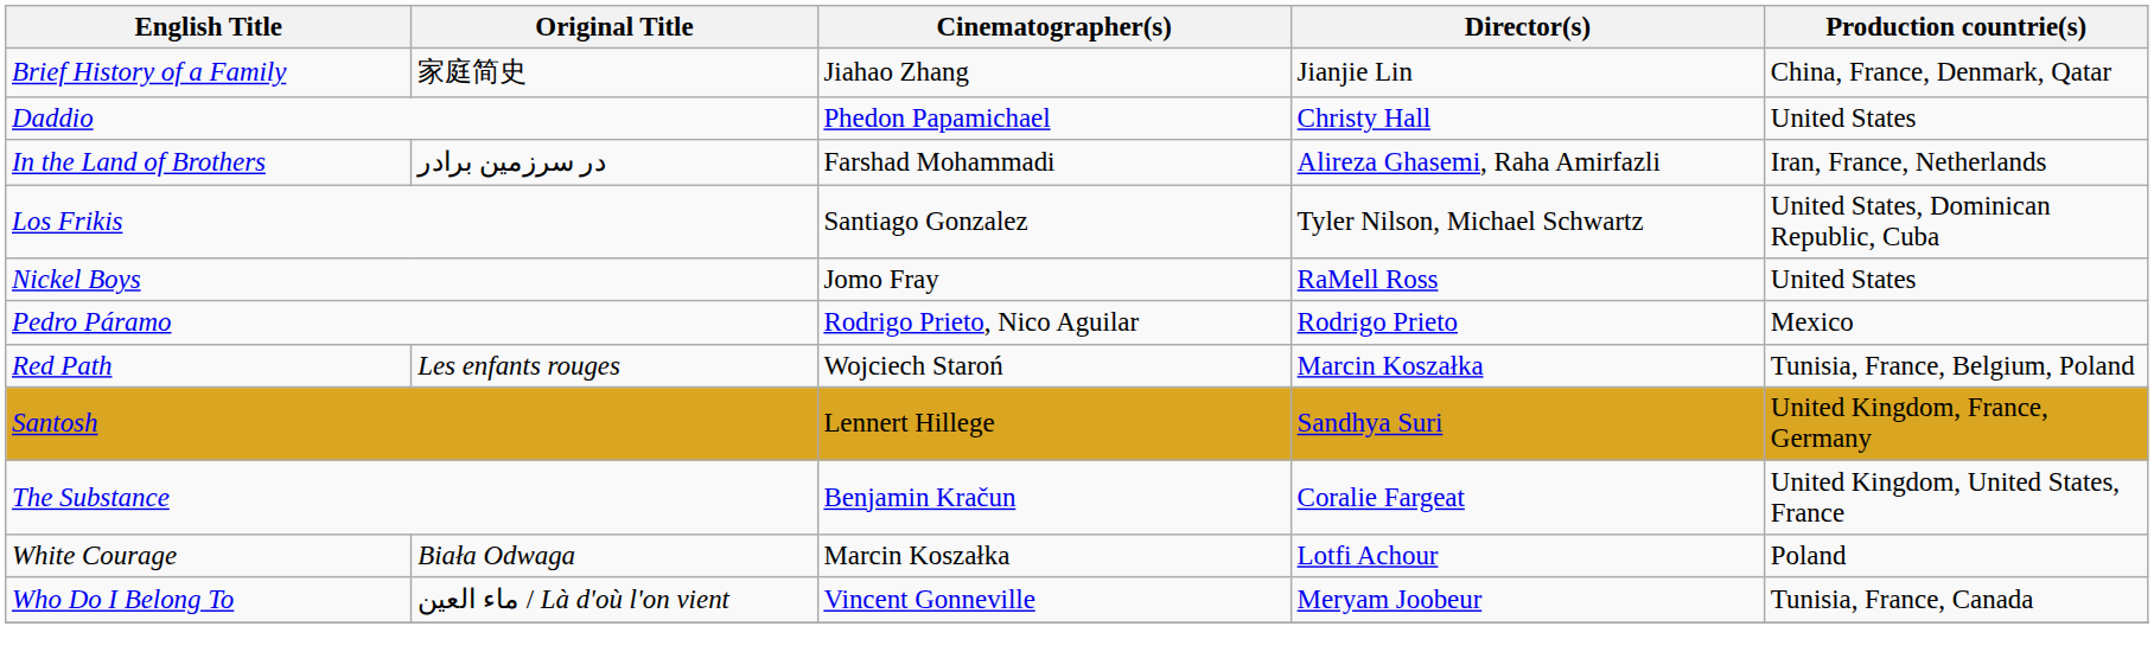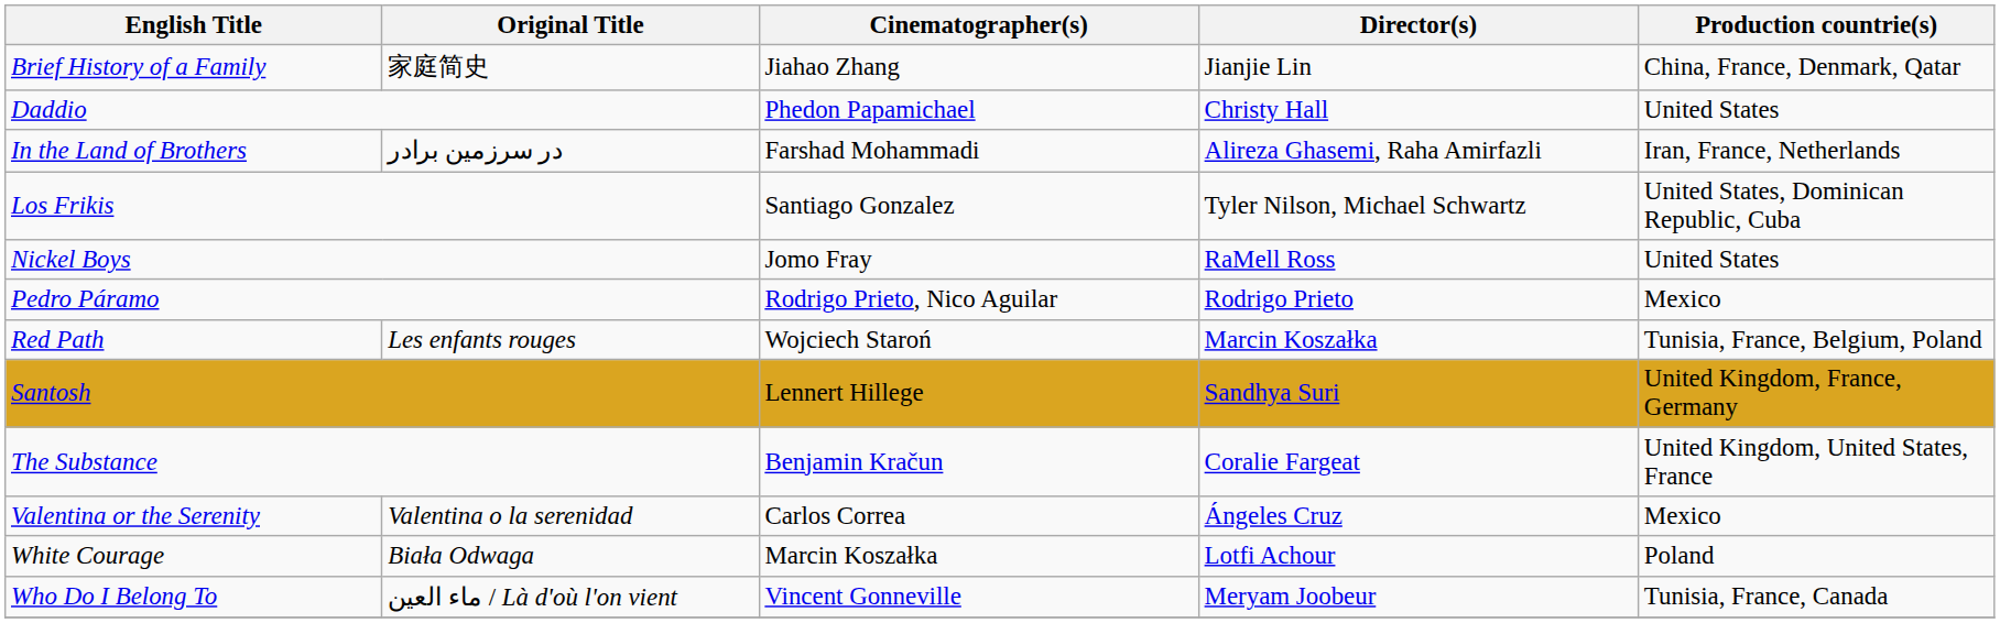+ row: Valentina or the Serenity | Valentina o la serenidad | Carlos Correa | Ángeles Cruz | Mexico
